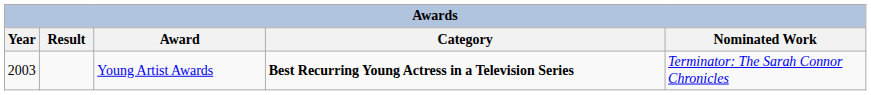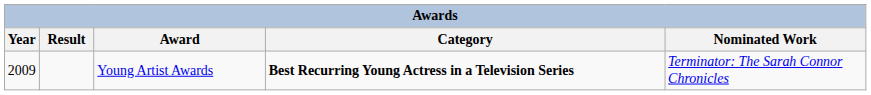Young Artist Awards | Year: 2003 -> 2009
